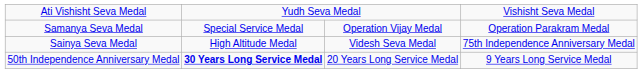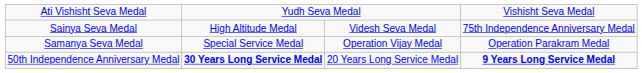rows swapped: Samanya Seva Medal <-> Sainya Seva Medal
50th Independence Anniversary Medal | column 4: normal -> bold
